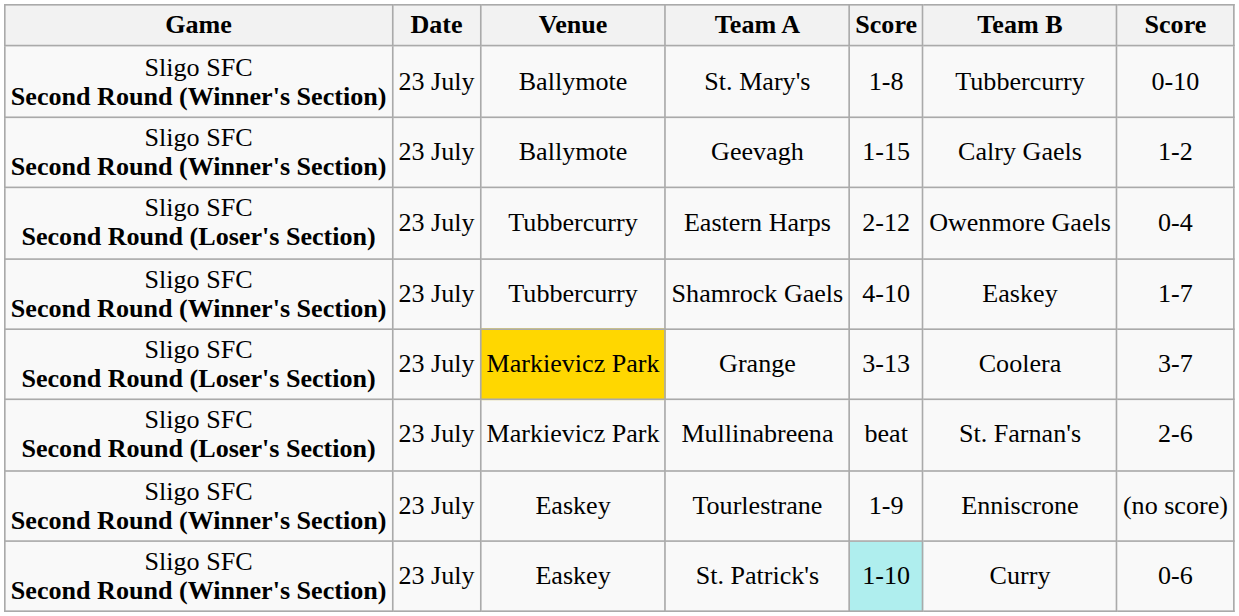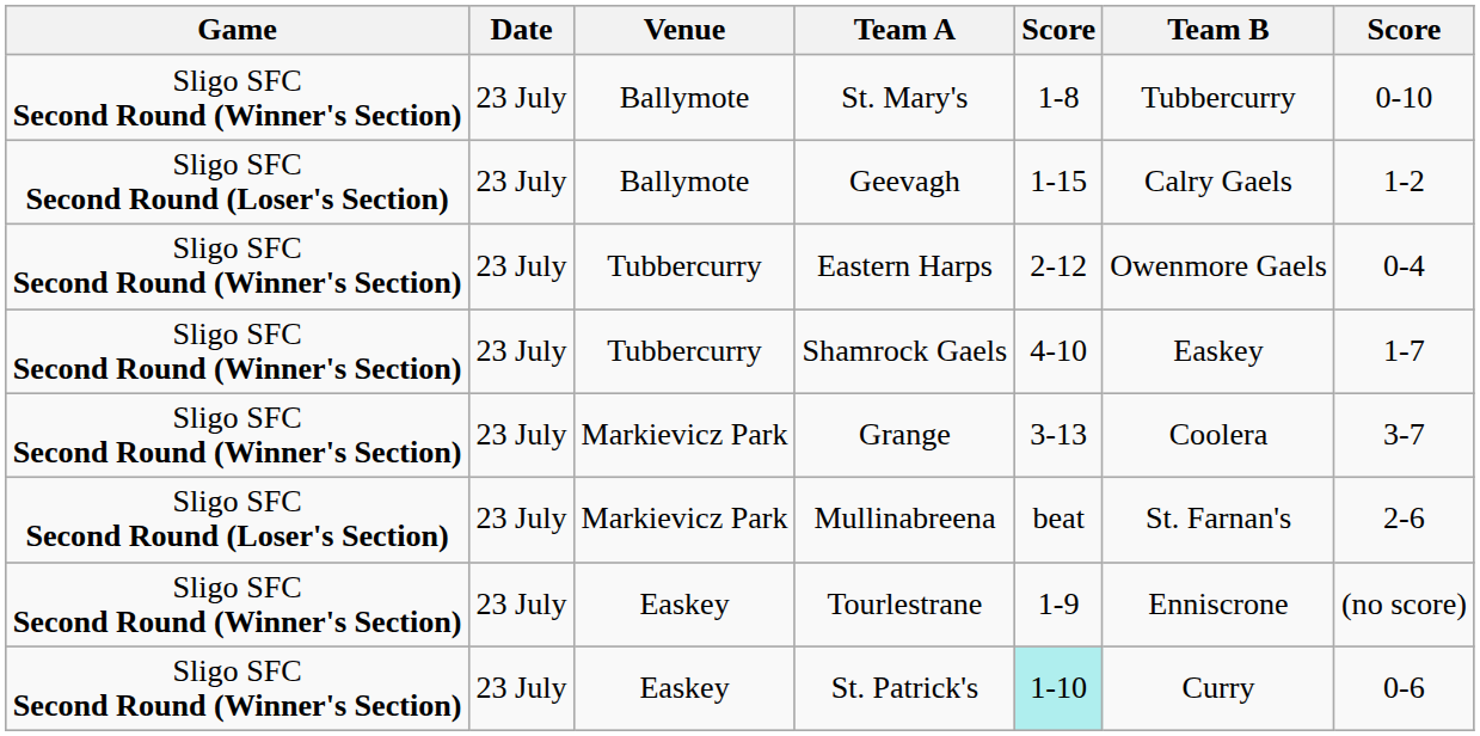Geevagh | Game: Sligo SFC Second Round (Winner's Section) -> Sligo SFC Second Round (Loser's Section)
Eastern Harps | Game: Sligo SFC Second Round (Loser's Section) -> Sligo SFC Second Round (Winner's Section)
Grange | Game: Sligo SFC Second Round (Loser's Section) -> Sligo SFC Second Round (Winner's Section)
Grange | Venue: gold background -> no background
